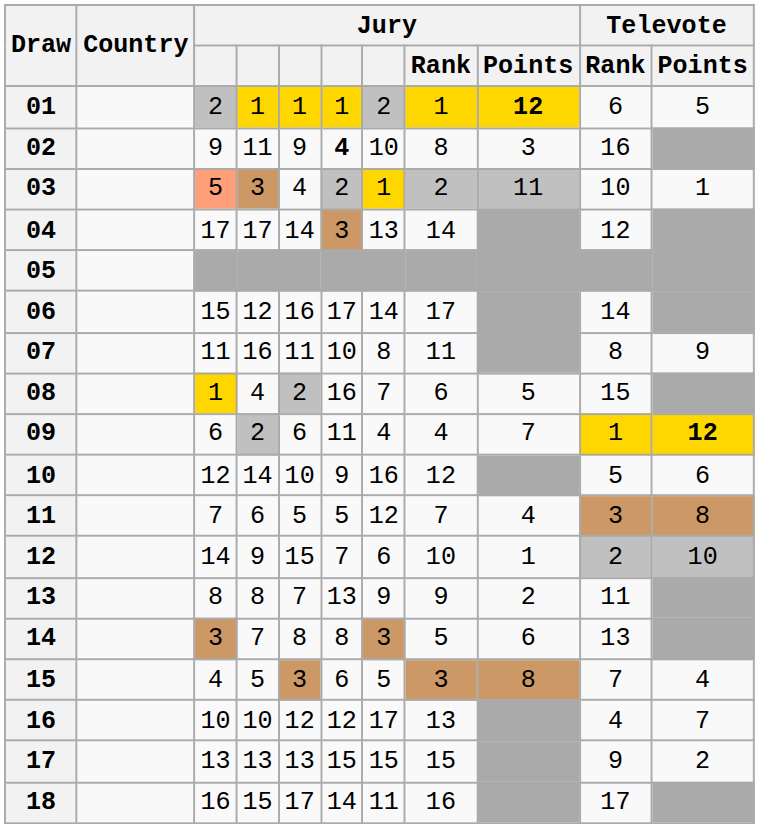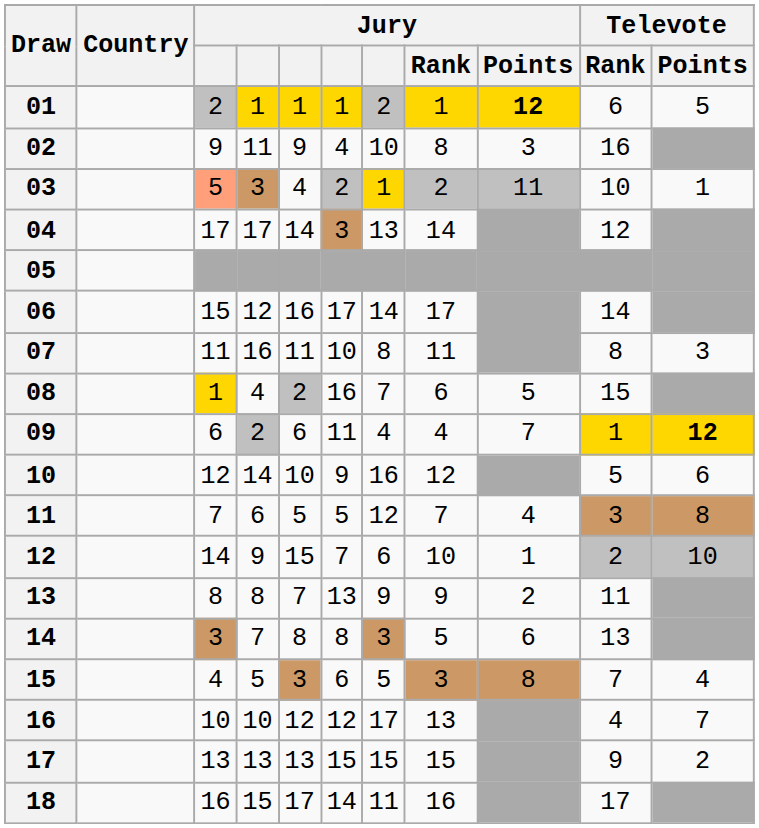02 | column 6: bold -> normal
07 | Televote / Points: 9 -> 3
